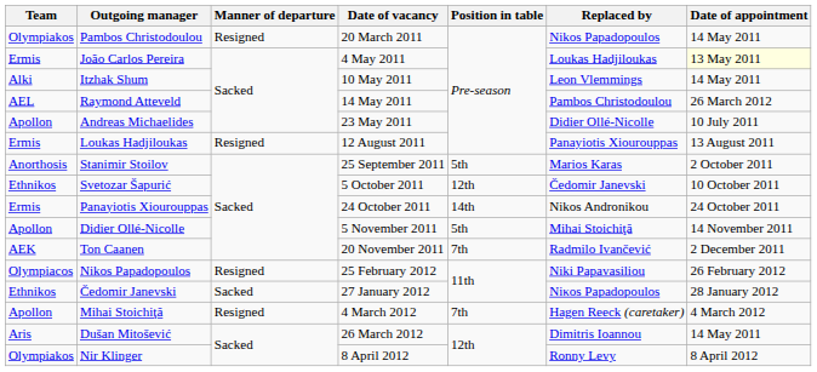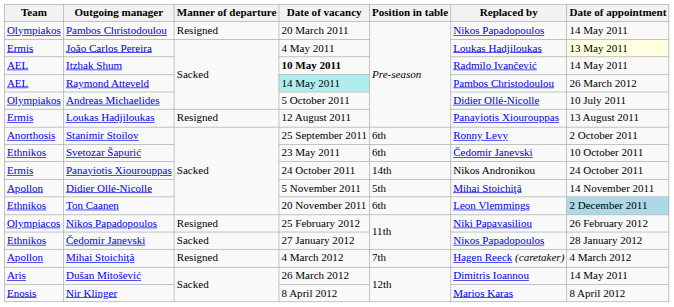Itzhak Shum | Team: Alki -> AEL
Itzhak Shum | Date of vacancy: normal -> bold
Itzhak Shum | Replaced by: Leon Vlemmings -> Radmilo Ivančević
Raymond Atteveld | Date of vacancy: no background -> paleturquoise background
Andreas Michaelides | Team: Apollon -> Olympiakos
Andreas Michaelides | Date of vacancy: 23 May 2011 -> 5 October 2011
Stanimir Stoilov | Position in table: 5th -> 6th
Stanimir Stoilov | Replaced by: Marios Karas -> Ronny Levy
Svetozar Šapurić | Date of vacancy: 5 October 2011 -> 23 May 2011
Svetozar Šapurić | Position in table: 12th -> 6th
Ton Caanen | Team: AEK -> Ethnikos
Ton Caanen | Position in table: 7th -> 6th
Ton Caanen | Replaced by: Radmilo Ivančević -> Leon Vlemmings
Ton Caanen | Date of appointment: no background -> lightblue background
Nir Klinger | Team: Olympiakos -> Enosis
Nir Klinger | Replaced by: Ronny Levy -> Marios Karas
